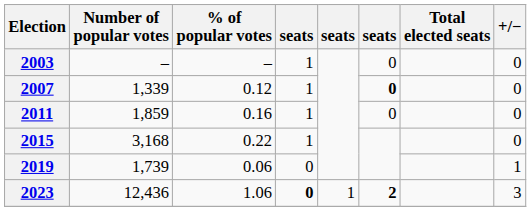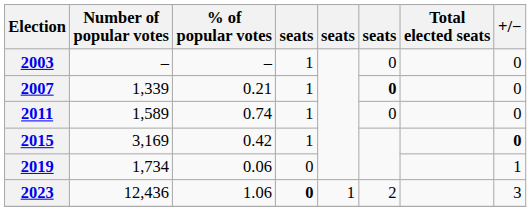2007 | % of popular votes: 0.12 -> 0.21
2011 | Number of popular votes: 1,859 -> 1,589
2011 | % of popular votes: 0.16 -> 0.74
2015 | Number of popular votes: 3,168 -> 3,169
2015 | % of popular votes: 0.22 -> 0.42
2015 | +/−: normal -> bold
2019 | Number of popular votes: 1,739 -> 1,734
2023 | column 6: bold -> normal
